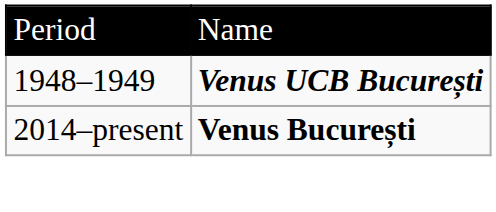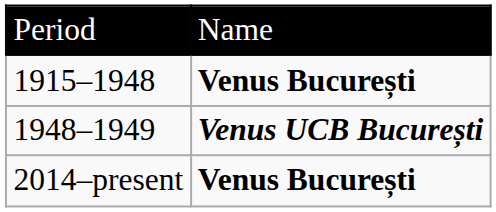+ row: 1915–1948 | Venus București
